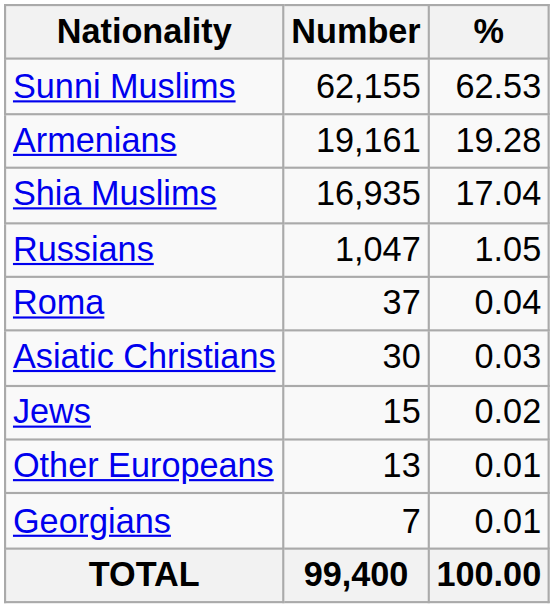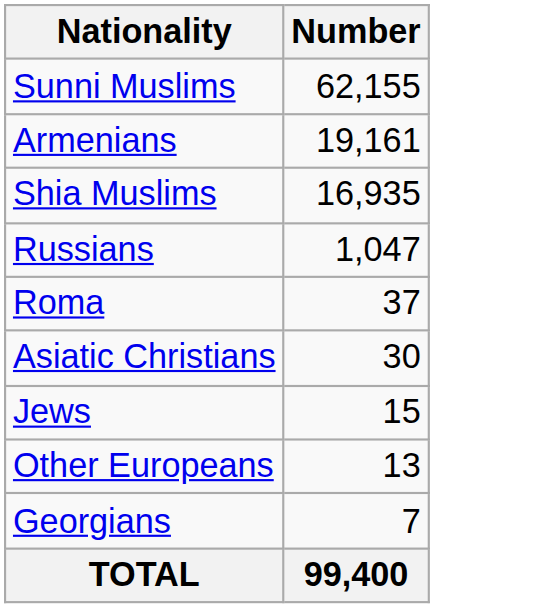- column: % | 62.53 | 19.28 | 17.04 | 1.05 | 0.04 | 0.03 | 0.02 | 0.01 | 0.01 | 100.00
